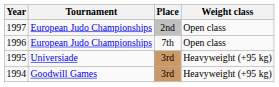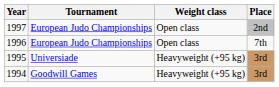columns swapped: Place <-> Weight class
